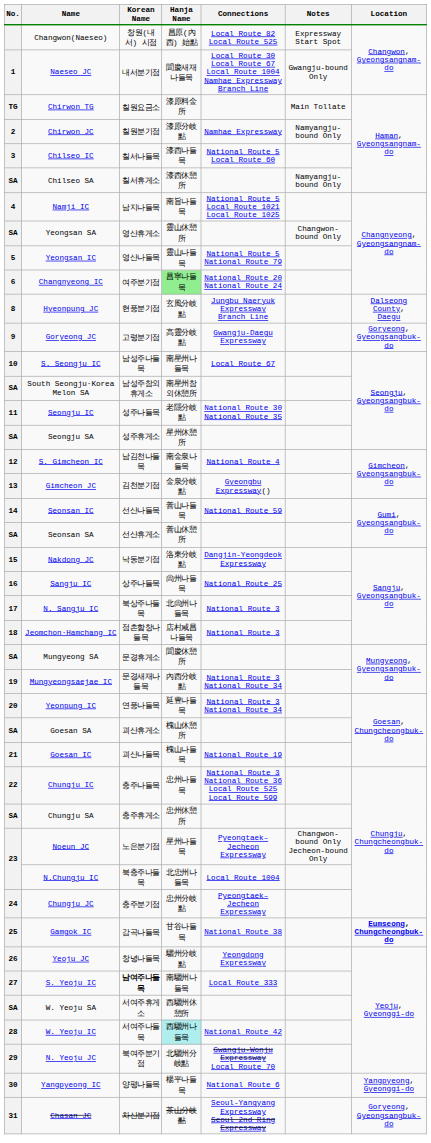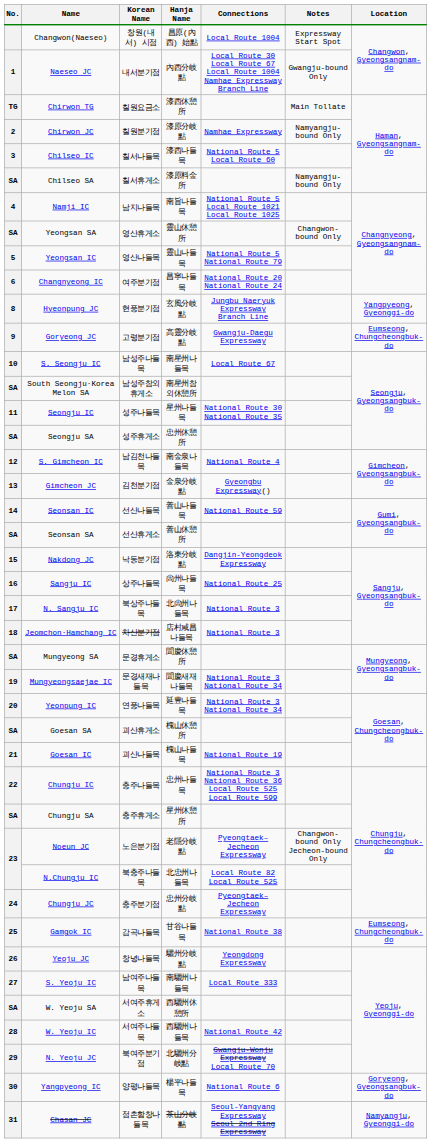Changwon(Naeseo) | Connections: Local Route 82 Local Route 525 -> Local Route 1004
Naeseo JC | Hanja Name: 聞慶새재나들목 -> 內西分岐點
Chirwon TG | Hanja Name: 漆原料金所 -> 漆西休憩所
Chilseo SA | Hanja Name: 漆西休憩所 -> 漆原料金所
Changnyeong IC | Hanja Name: lightgreen background -> no background
Hyeonpung JC | Location: Dalseong County, Daegu -> Yangpyeong, Gyeonggi-do
Goryeong JC | Location: Goryeong, Gyeongsangbuk-do -> Eumseong, Chungcheongbuk-do
Seongju IC | Hanja Name: 老隱分岐點 -> 星州나들목
Seongju SA | Hanja Name: 星州休憩所 -> 忠州休憩所
Jeomchon·Hamchang IC | Korean Name: 점촌함창나들목 -> 차산분기점
Mungyeongsaejae IC | Hanja Name: 內西分岐點 -> 聞慶새재나들목
Chungju SA | Hanja Name: 忠州休憩所 -> 星州休憩所
Noeun JC | Hanja Name: 星州나들목 -> 老隱分岐點
N.Chungju IC | Connections: Local Route 1004 -> Local Route 82 Local Route 525
Gamgok IC | Location: bold -> normal
S. Yeoju IC | Korean Name: bold -> normal
W. Yeoju IC | Hanja Name: paleturquoise background -> no background
Yangpyeong IC | Location: Yangpyeong, Gyeonggi-do -> Goryeong, Gyeongsangbuk-do
Chasan JC | Korean Name: 차산분기점 -> 점촌함창나들목
Chasan JC | Location: Goryeong, Gyeongsangbuk-do -> Namyangju, Gyeonggi-do
